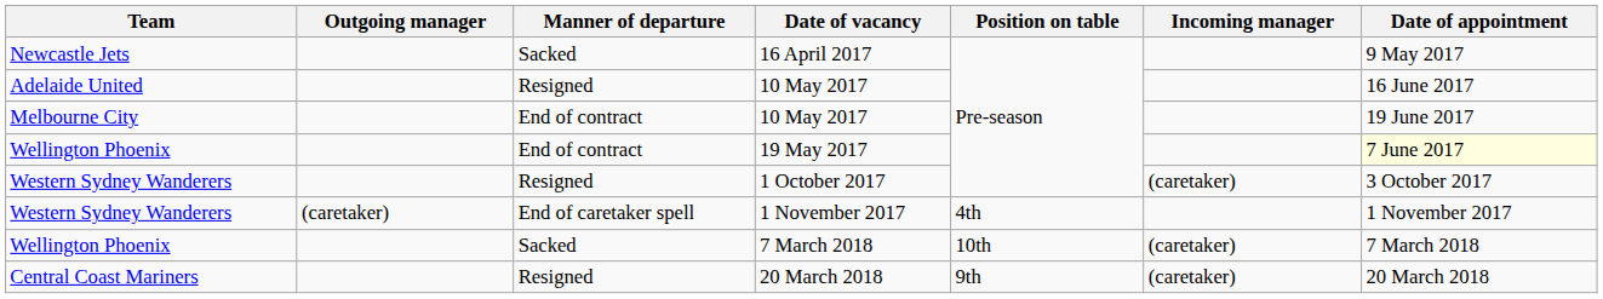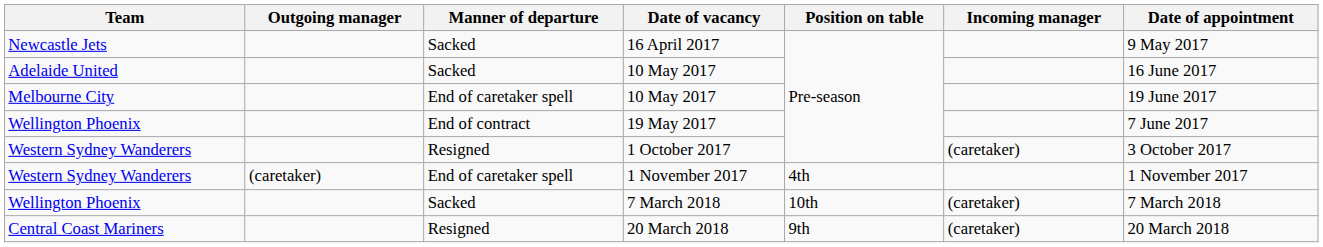Adelaide United / 10 May 2017 | Manner of departure: Resigned -> Sacked
Melbourne City / 10 May 2017 | Manner of departure: End of contract -> End of caretaker spell
19 May 2017 | Date of appointment: lightyellow background -> no background
